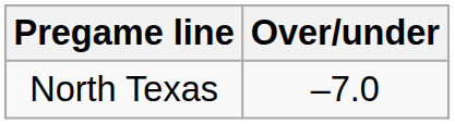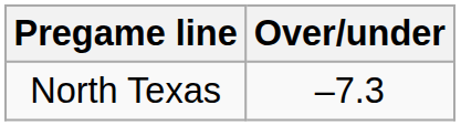North Texas | Over/under: –7.0 -> –7.3
